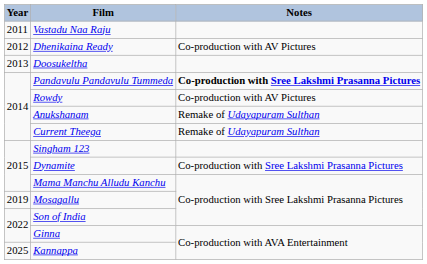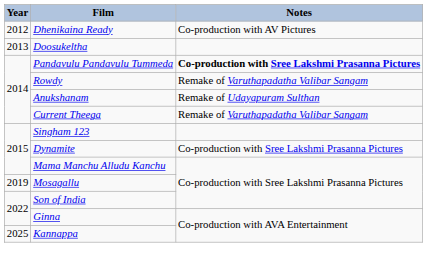- row: 2011 | Vastadu Naa Raju
Rowdy | Notes: Co-production with AV Pictures -> Remake of Varuthapadatha Valibar Sangam
Current Theega | Notes: Remake of Udayapuram Sulthan -> Remake of Varuthapadatha Valibar Sangam
